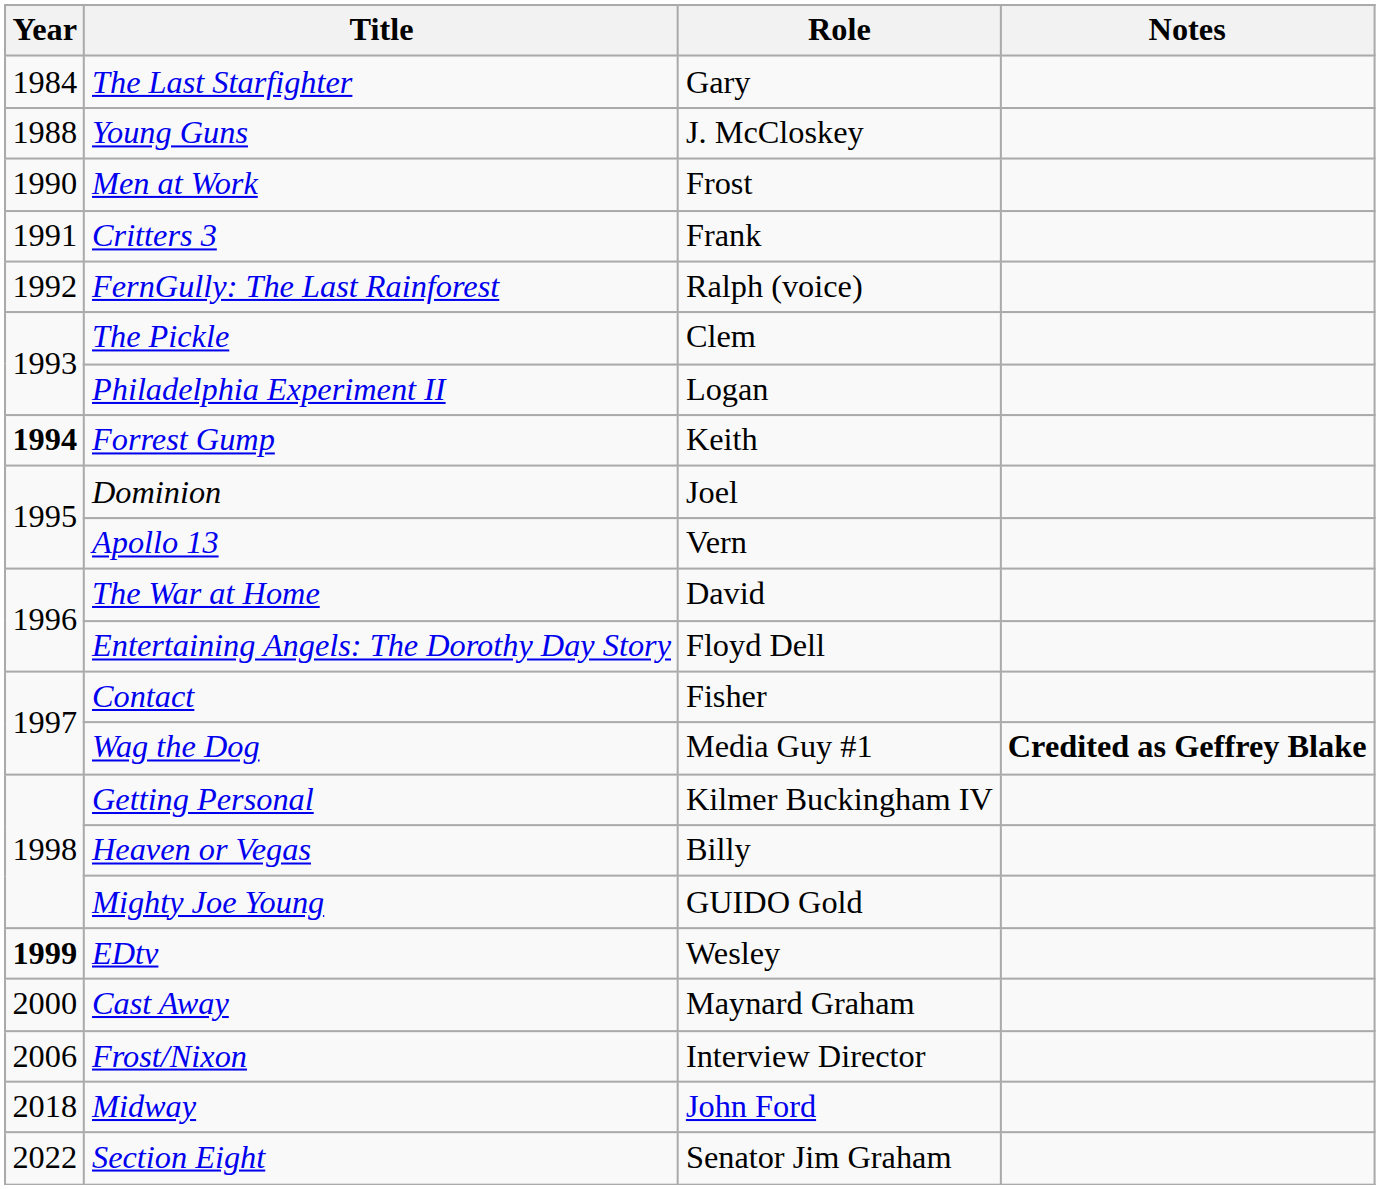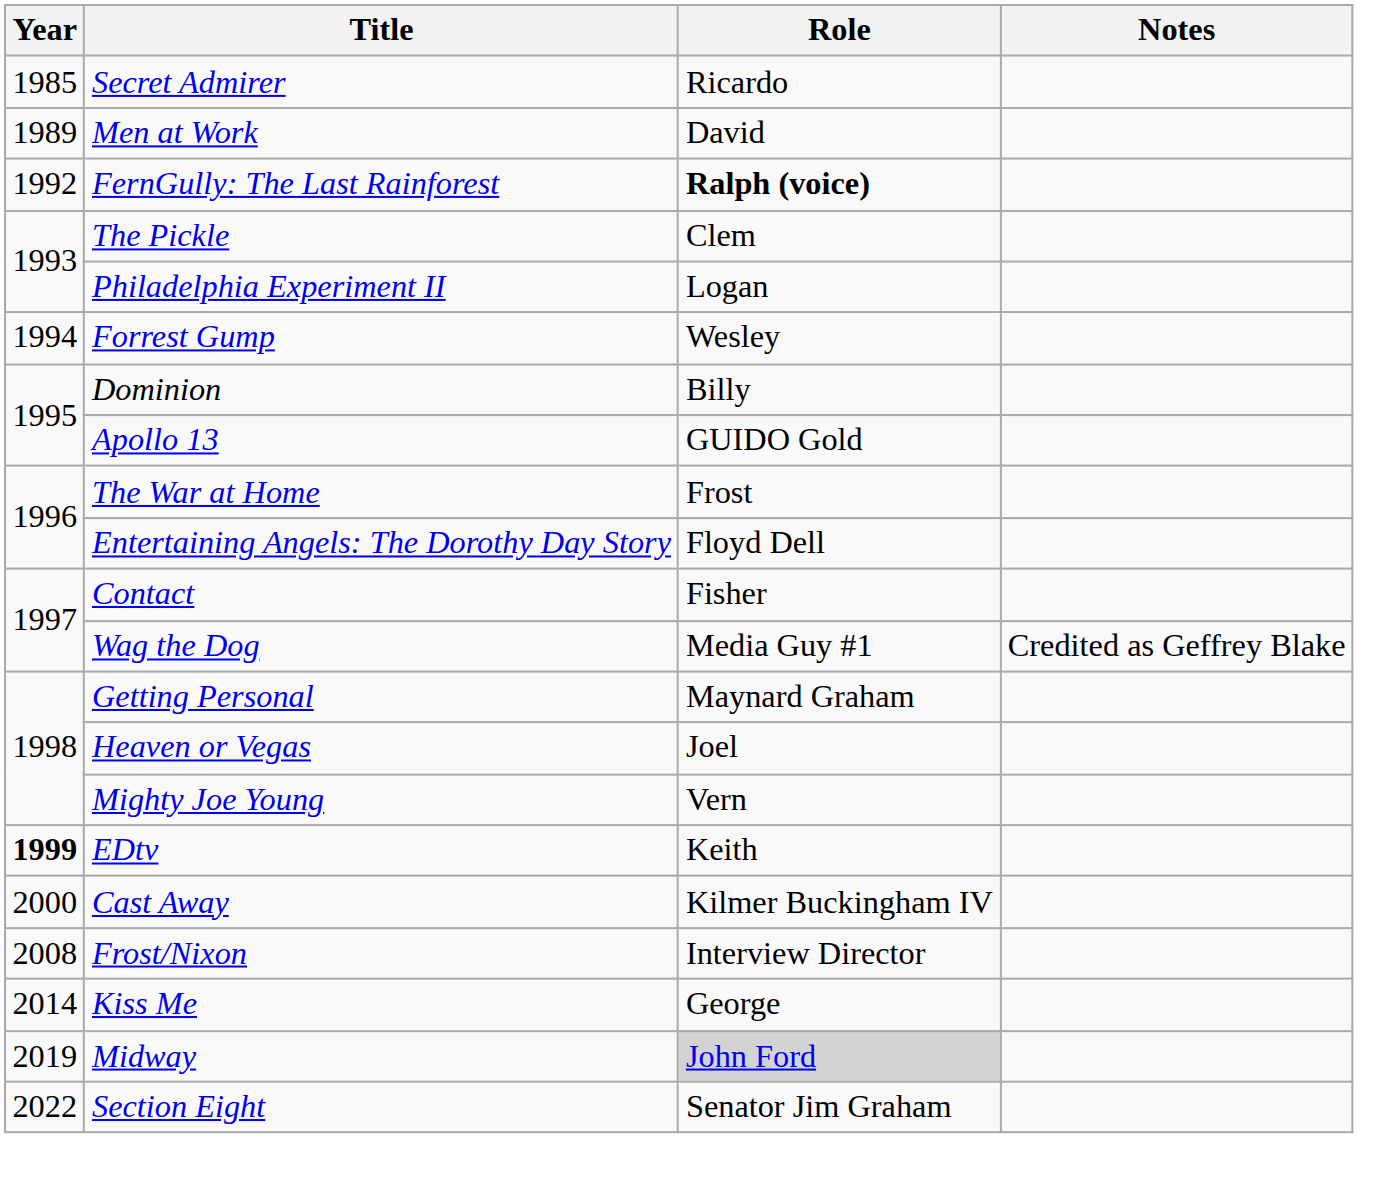- row: 1984 | The Last Starfighter | Gary
+ row: 1985 | Secret Admirer | Ricardo
- row: 1988 | Young Guns | J. McCloskey
Men at Work | Year: 1990 -> 1989
Men at Work | Role: Frost -> David
- row: 1991 | Critters 3 | Frank
FernGully: The Last Rainforest | Role: normal -> bold
Forrest Gump | Year: bold -> normal
Forrest Gump | Role: Keith -> Wesley
Dominion | Role: Joel -> Billy
Apollo 13 | Role: Vern -> GUIDO Gold
The War at Home | Role: David -> Frost
Wag the Dog | Notes: bold -> normal
Getting Personal | Role: Kilmer Buckingham IV -> Maynard Graham
Heaven or Vegas | Role: Billy -> Joel
Mighty Joe Young | Role: GUIDO Gold -> Vern
EDtv | Role: Wesley -> Keith
Cast Away | Role: Maynard Graham -> Kilmer Buckingham IV
Frost/Nixon | Year: 2006 -> 2008
+ row: 2014 | Kiss Me | George
Midway | Year: 2018 -> 2019
Midway | Role: no background -> lightgrey background
